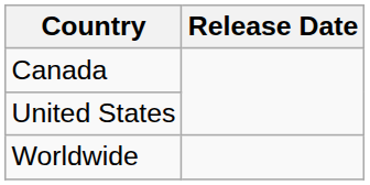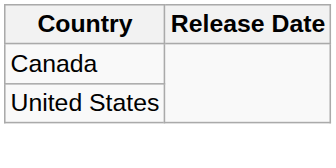- row: Worldwide
